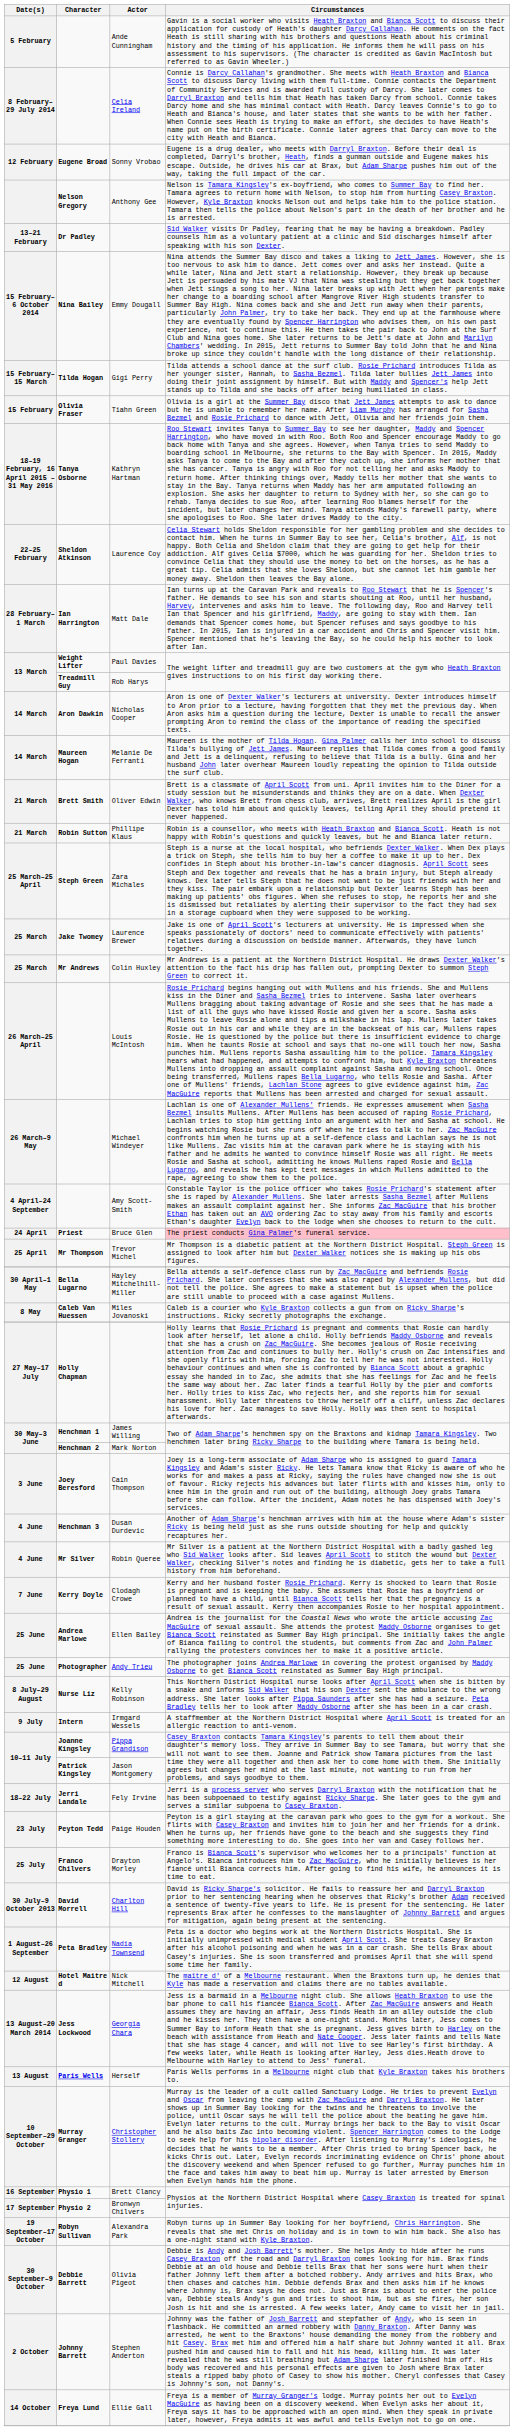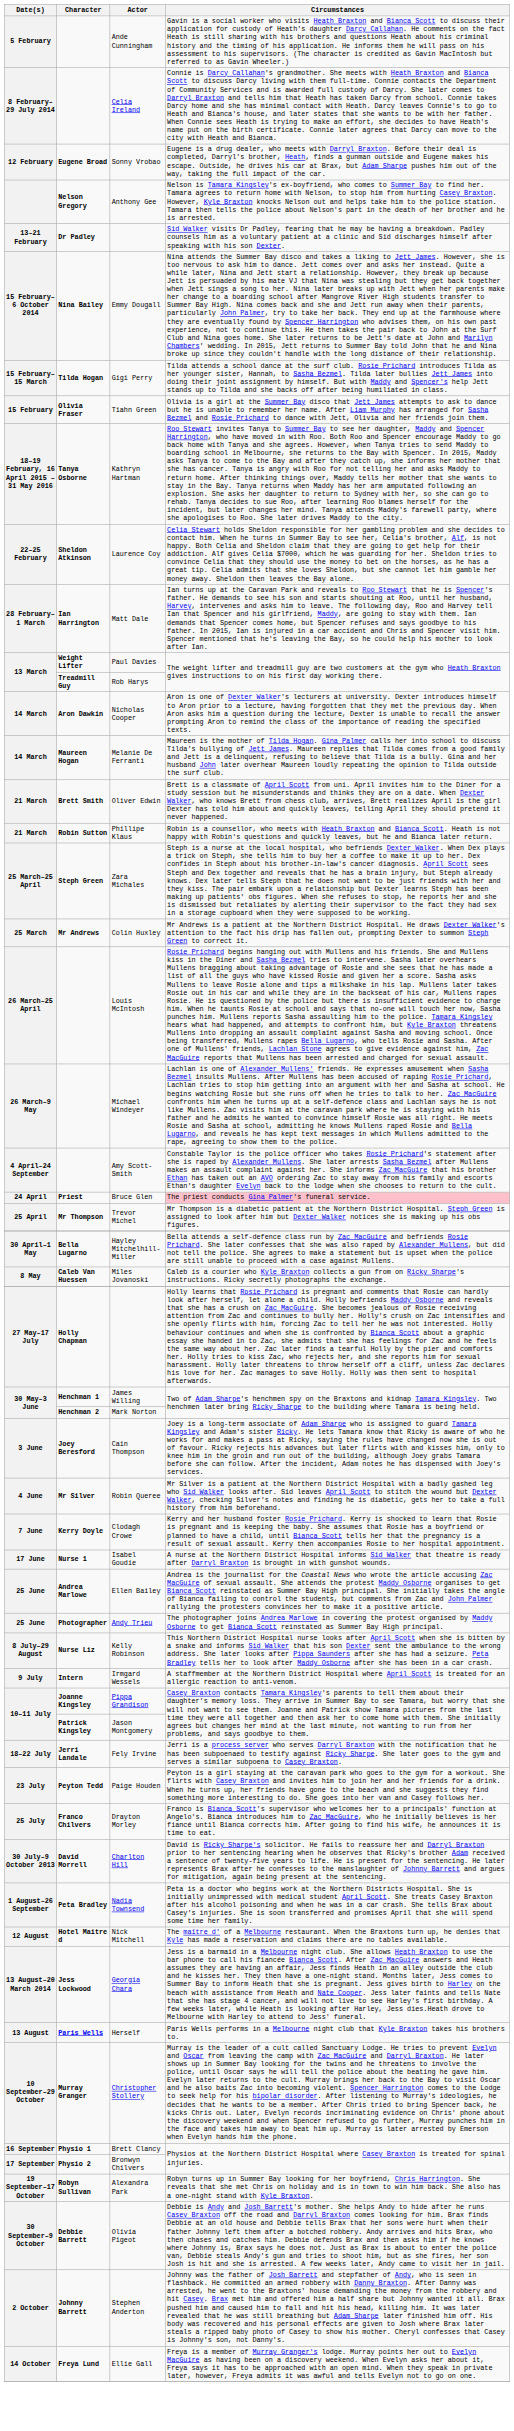- row: 25 March | Jake Twomey | Laurence Brewer | Jake is one of April Scott's lecturers at university. He is impressed when she speaks passionately of doctors' need to communicate effectively with patients' relatives during a discussion on bedside manner. Afterwards, they have lunch together.
- row: 4 June | Henchman 3 | Dusan Durdevic | Another of Adam Sharpe's henchman arrives with him at the house where Adam's sister Ricky is being held just as she runs outside shouting for help and quickly recaptures her.
+ row: 17 June | Nurse 1 | Isabel Goudie | A nurse at the Northern District Hospital informs Sid Walker that theatre is ready after Darryl Braxton is brought in with gunshot wounds.
